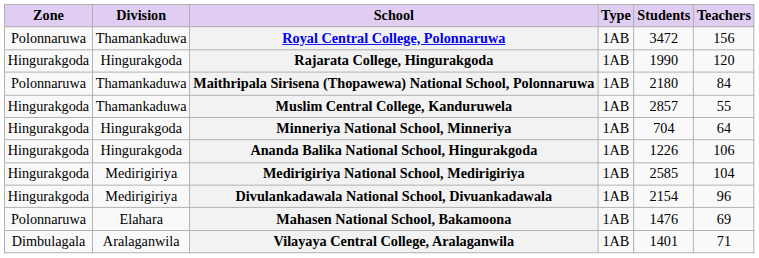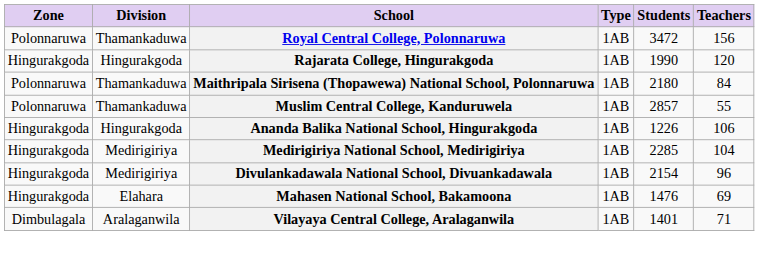Muslim Central College, Kanduruwela | Zone: Hingurakgoda -> Polonnaruwa
- row: Hingurakgoda | Hingurakgoda | Minneriya National School, Minneriya | 1AB | 704 | 64
Medirigiriya National School, Medirigiriya | Students: 2585 -> 2285
Mahasen National School, Bakamoona | Zone: Polonnaruwa -> Hingurakgoda
